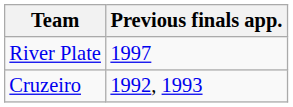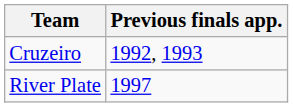rows swapped: River Plate <-> Cruzeiro
